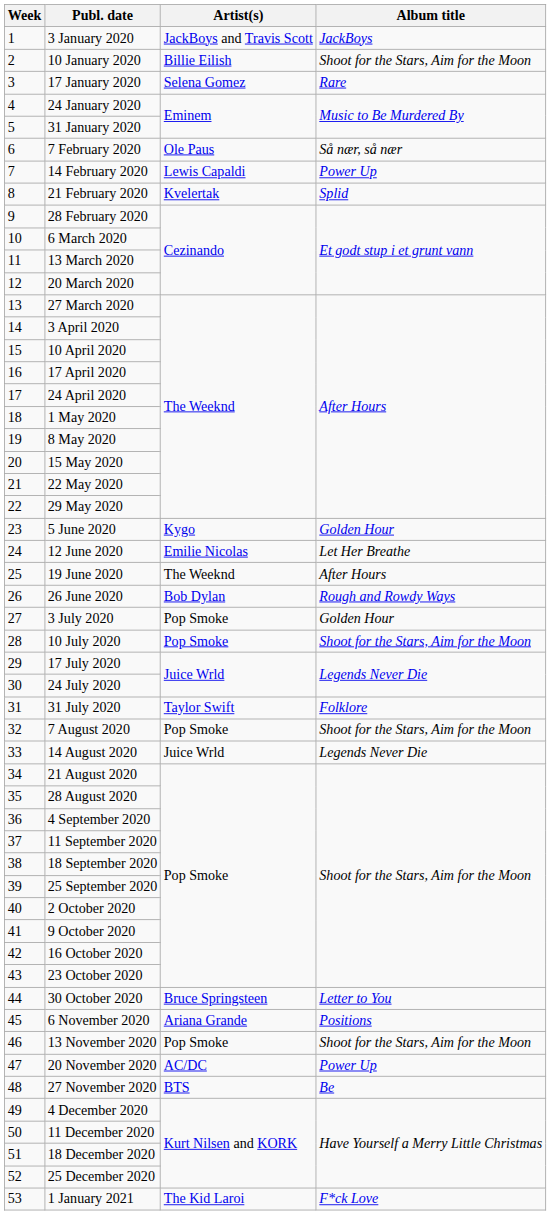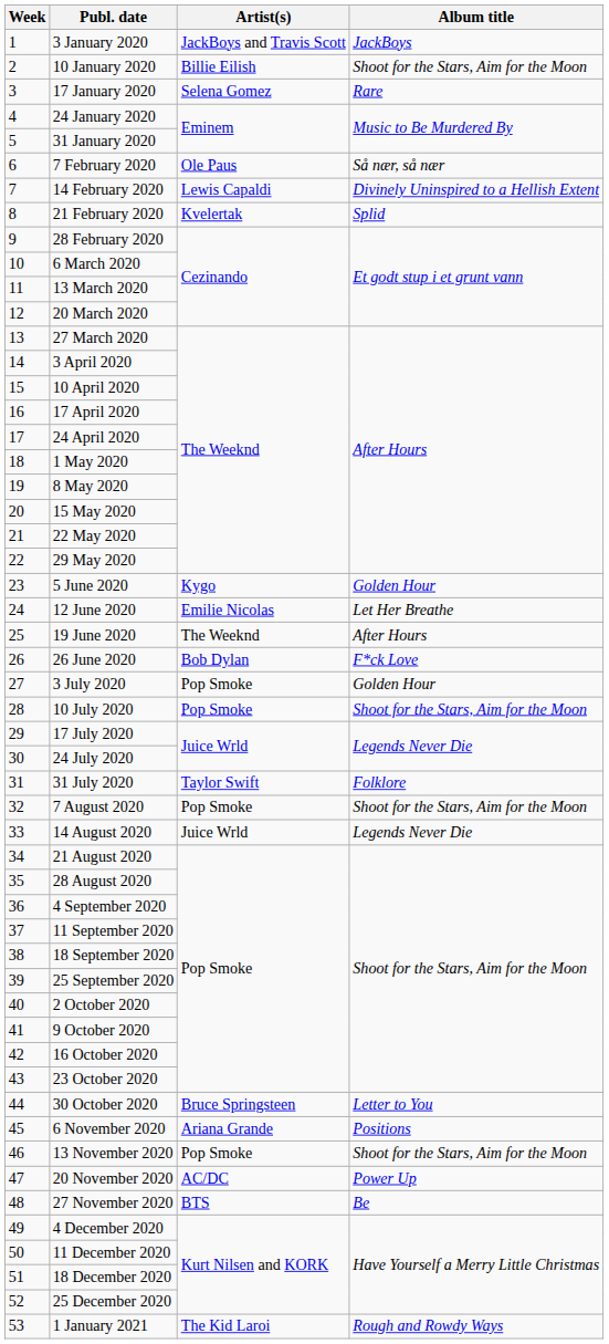14 February 2020 | Album title: Power Up -> Divinely Uninspired to a Hellish Extent
26 June 2020 | Album title: Rough and Rowdy Ways -> F*ck Love
1 January 2021 | Album title: F*ck Love -> Rough and Rowdy Ways
